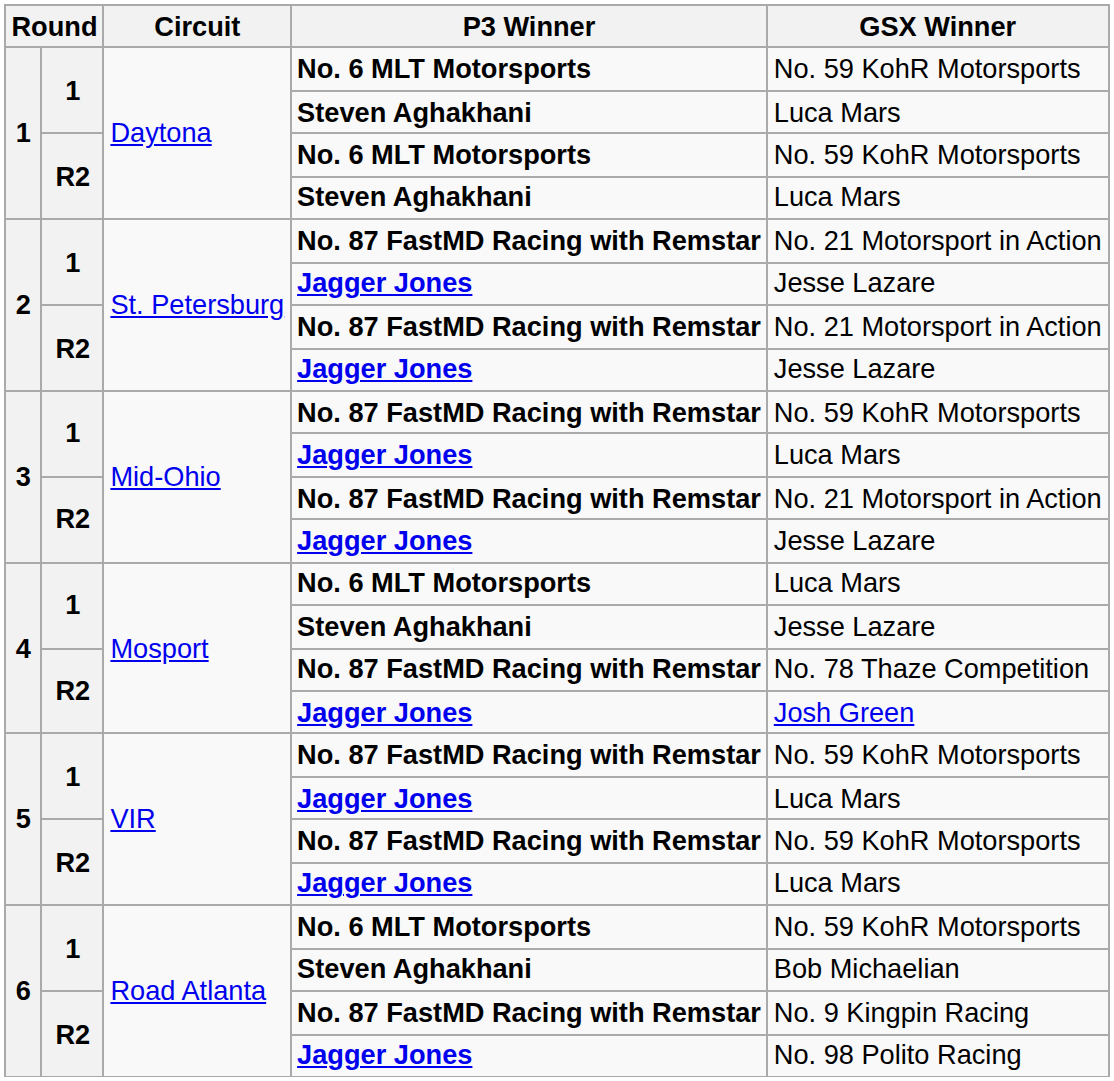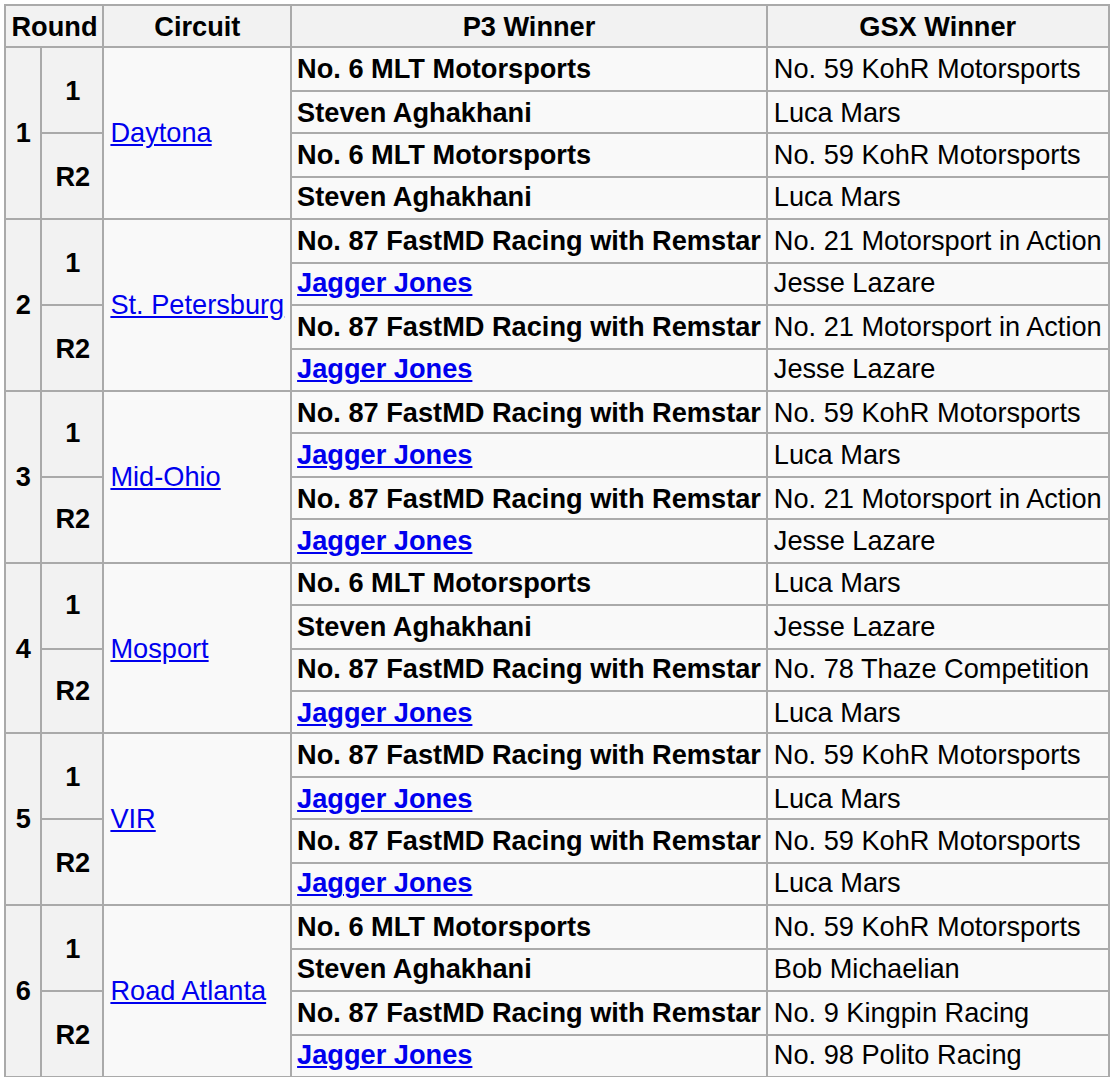4 / Jagger Jones | GSX Winner: Josh Green -> Luca Mars
